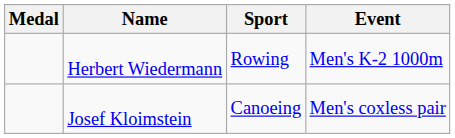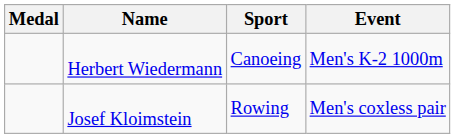Herbert Wiedermann | Sport: Rowing -> Canoeing
Josef Kloimstein | Sport: Canoeing -> Rowing
